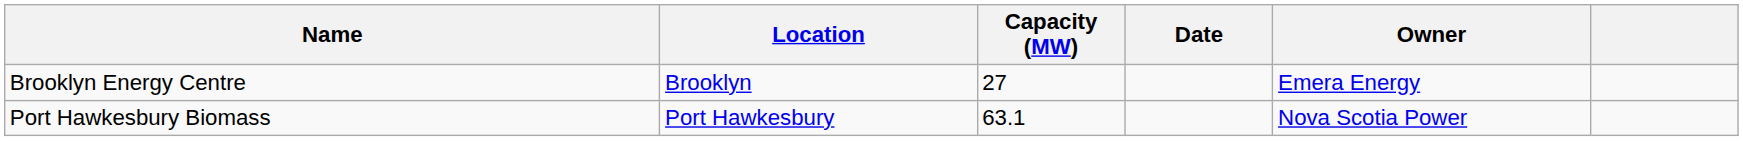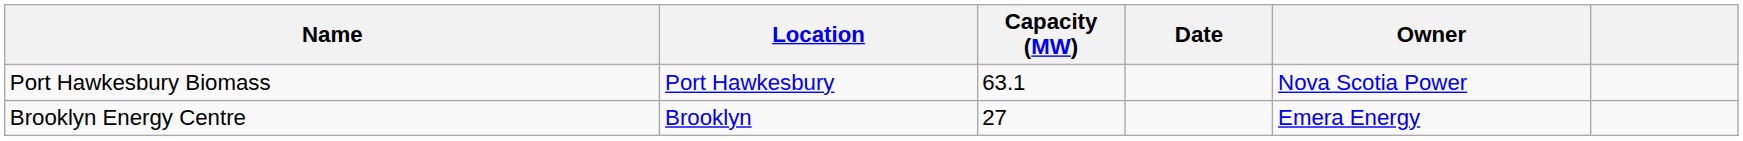rows swapped: Brooklyn Energy Centre <-> Port Hawkesbury Biomass
